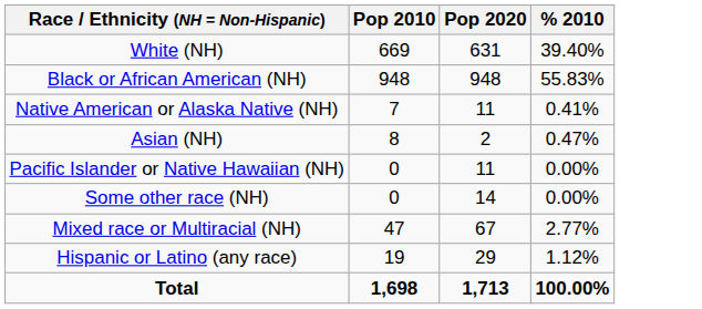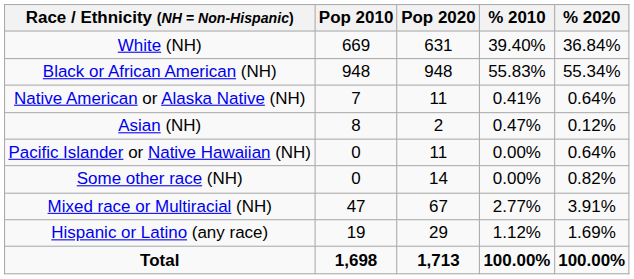+ column: % 2020 | 36.84% | 55.34% | 0.64% | 0.12% | 0.64% | 0.82% | 3.91% | 1.69% | 100.00%
